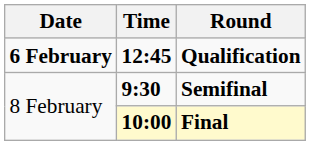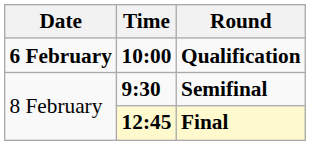Qualification | Time: 12:45 -> 10:00
Final | Time: 10:00 -> 12:45
